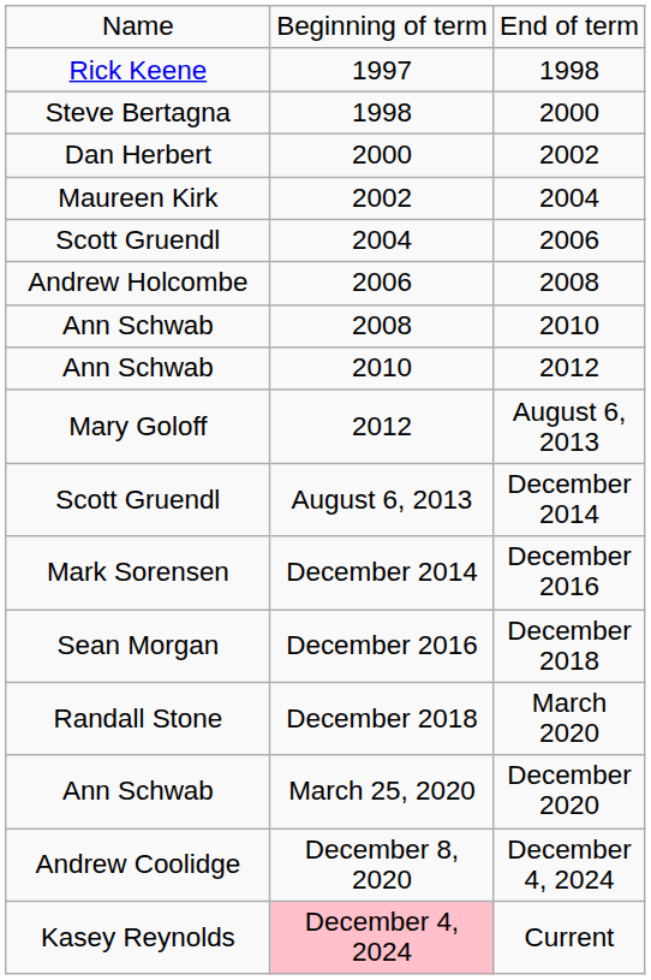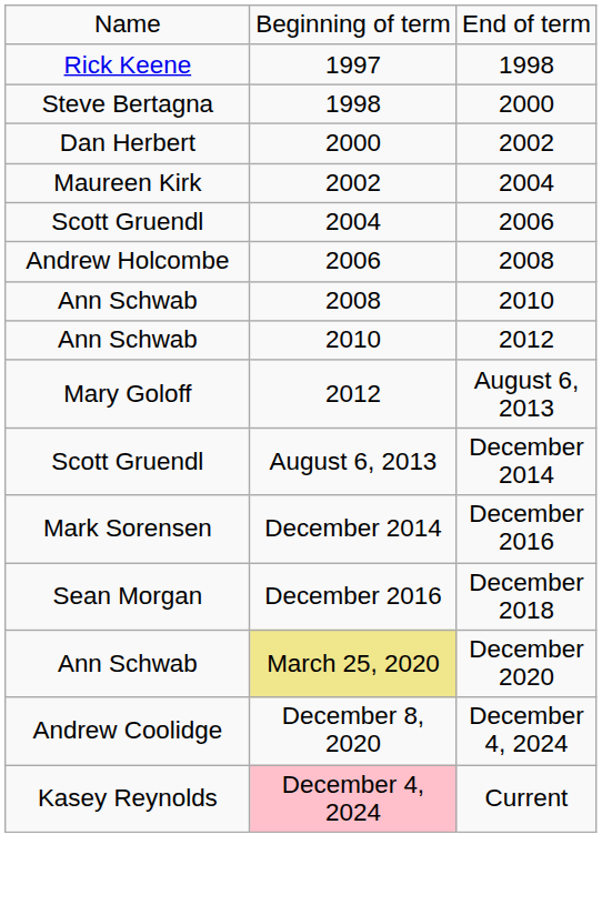- row: Randall Stone | December 2018 | March 2020
December 2020 | column 2: no background -> khaki background
